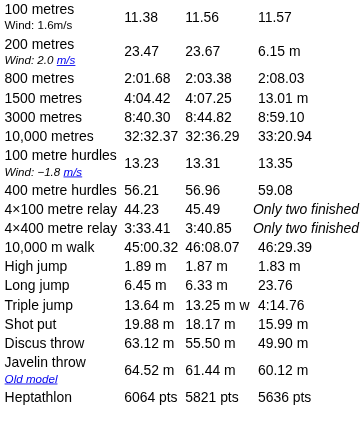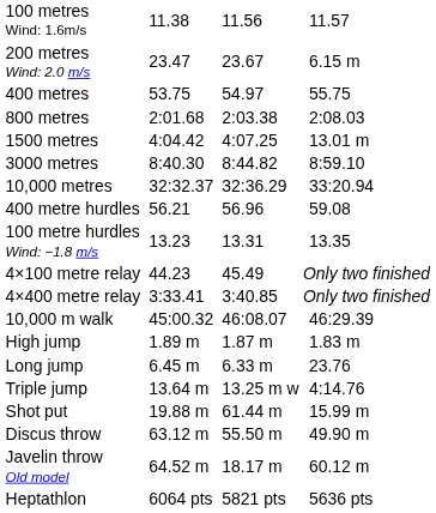+ row: 400 metres | 53.75 | 54.97 | 55.75
rows swapped: 100 metre hurdles Wind: −1.8 m/s <-> 400 metre hurdles
Shot put | column 5: 18.17 m -> 61.44 m
Javelin throw Old model | column 5: 61.44 m -> 18.17 m
